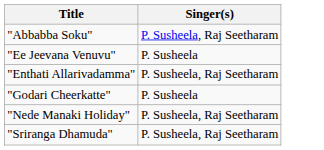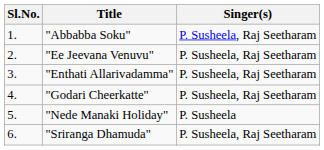+ column: Sl.No. | 1. | 2. | 3. | 4. | 5. | 6.
"Ee Jeevana Venuvu" | Singer(s): P. Susheela -> P. Susheela, Raj Seetharam
"Godari Cheerkatte" | Singer(s): P. Susheela -> P. Susheela, Raj Seetharam
"Nede Manaki Holiday" | Singer(s): P. Susheela, Raj Seetharam -> P. Susheela
